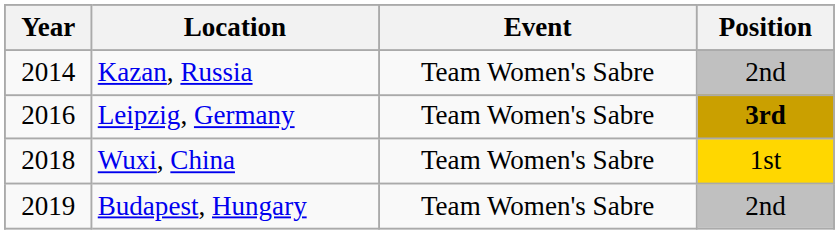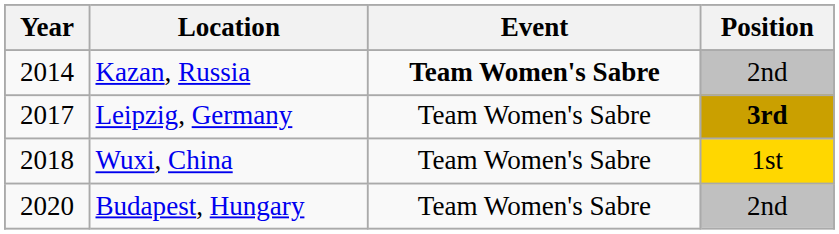Kazan, Russia | Event: normal -> bold
Leipzig, Germany | Year: 2016 -> 2017
Budapest, Hungary | Year: 2019 -> 2020
